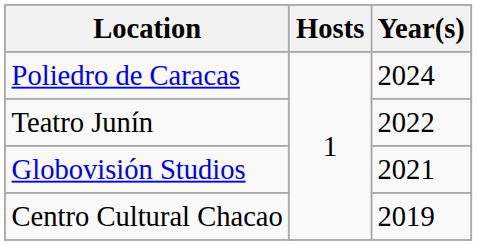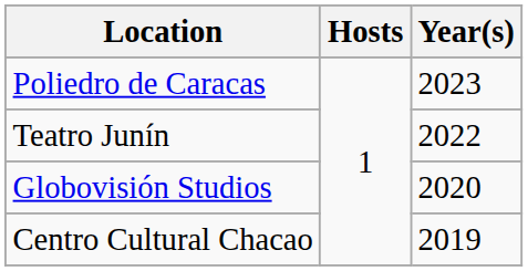Poliedro de Caracas | Year(s): 2024 -> 2023
Globovisión Studios | Year(s): 2021 -> 2020
